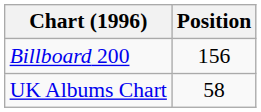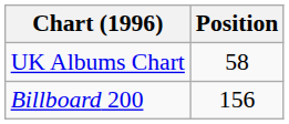rows swapped: UK Albums Chart <-> Billboard 200
